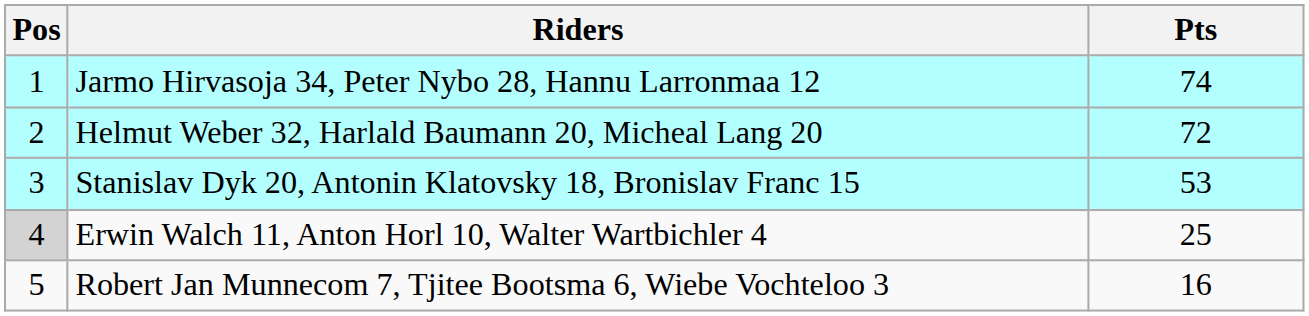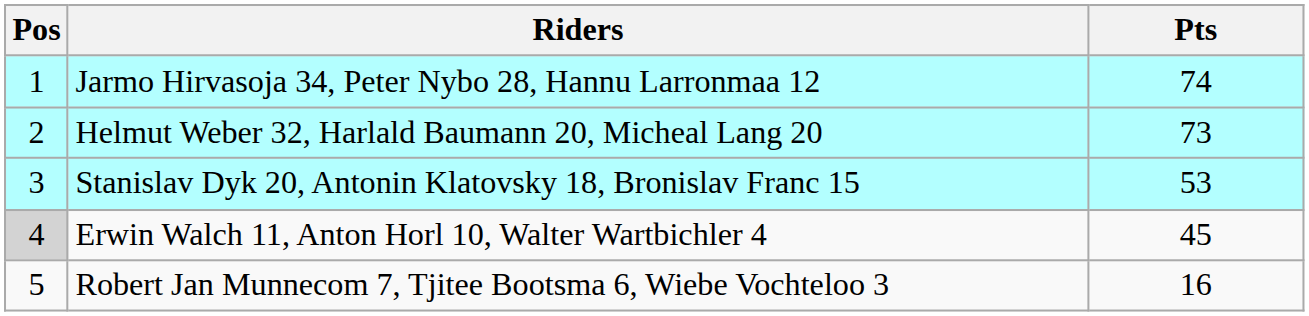Helmut Weber 32, Harlald Baumann 20, Micheal Lang 20 | Pts: 72 -> 73
Erwin Walch 11, Anton Horl 10, Walter Wartbichler 4 | Pts: 25 -> 45
